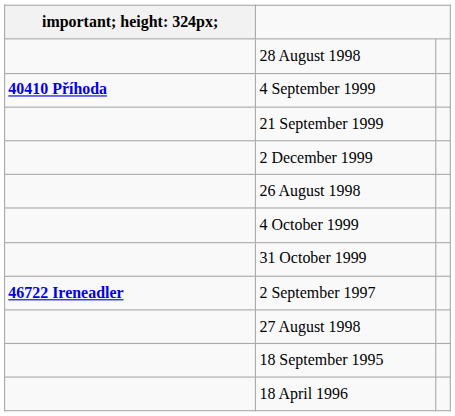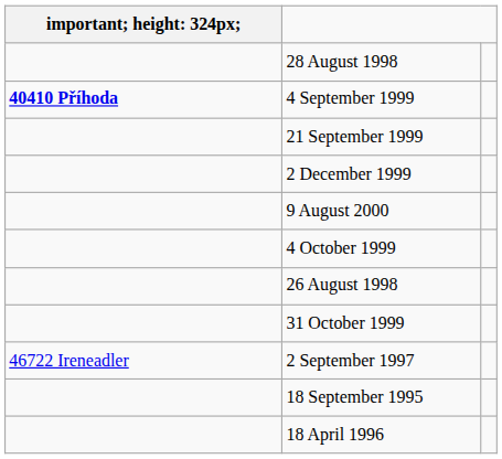+ row: 9 August 2000
rows swapped: 26 August 1998 <-> 4 October 1999
2 September 1997 | column 1: bold -> normal
- row: 27 August 1998
